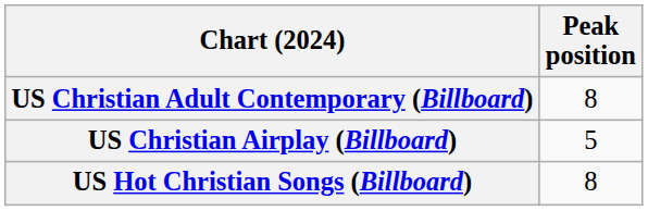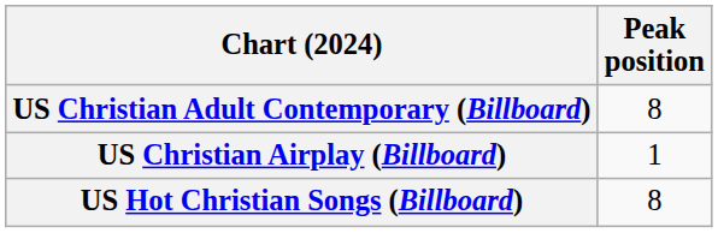US Christian Airplay (Billboard) | Peak position: 5 -> 1
